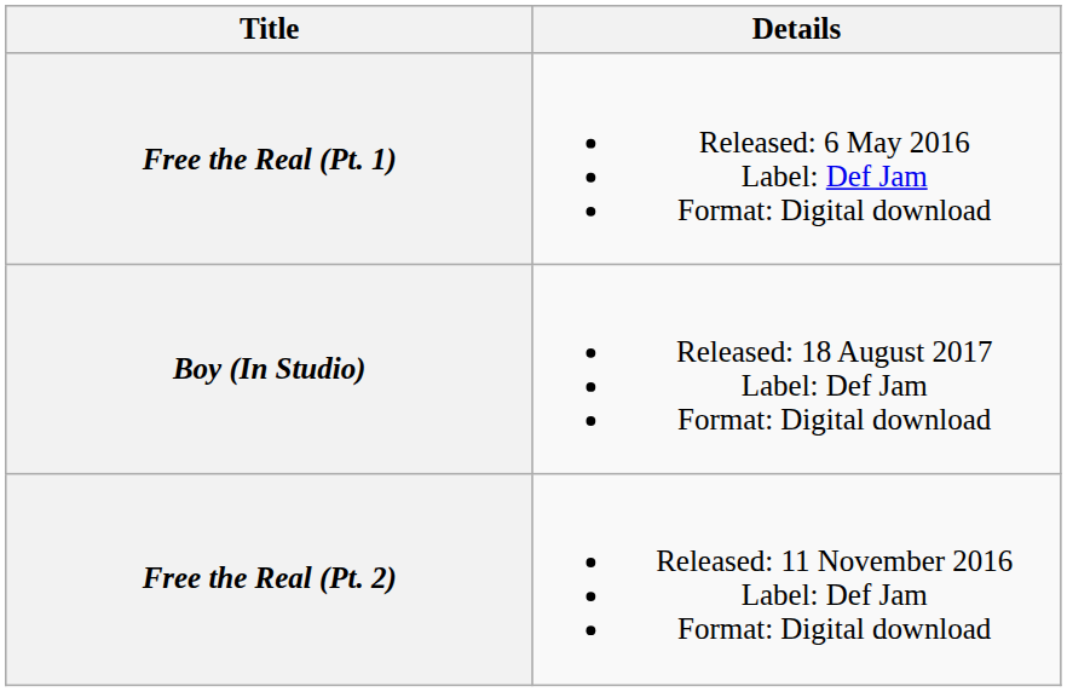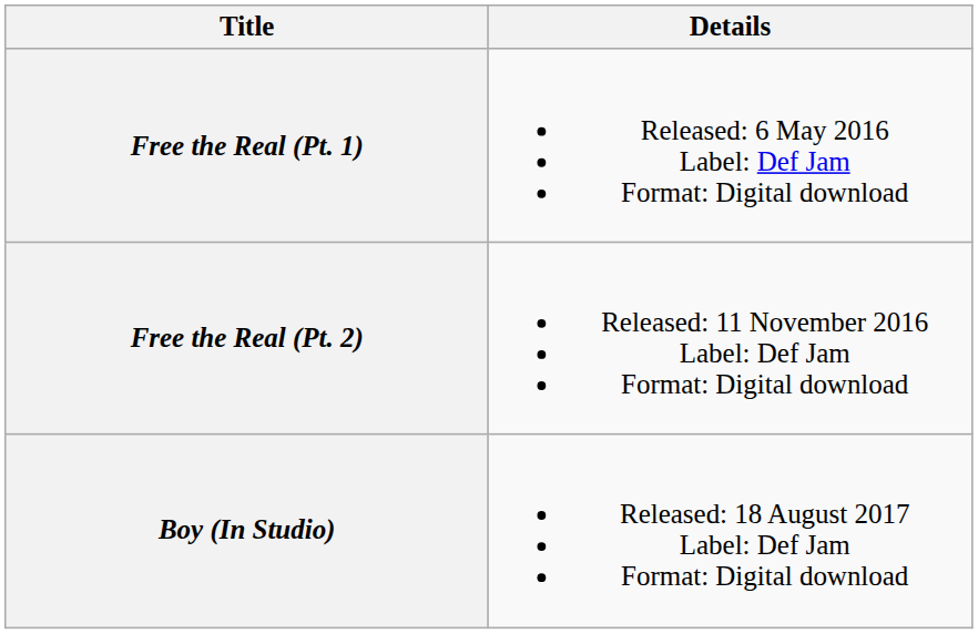rows swapped: Free the Real (Pt. 2) <-> Boy (In Studio)
